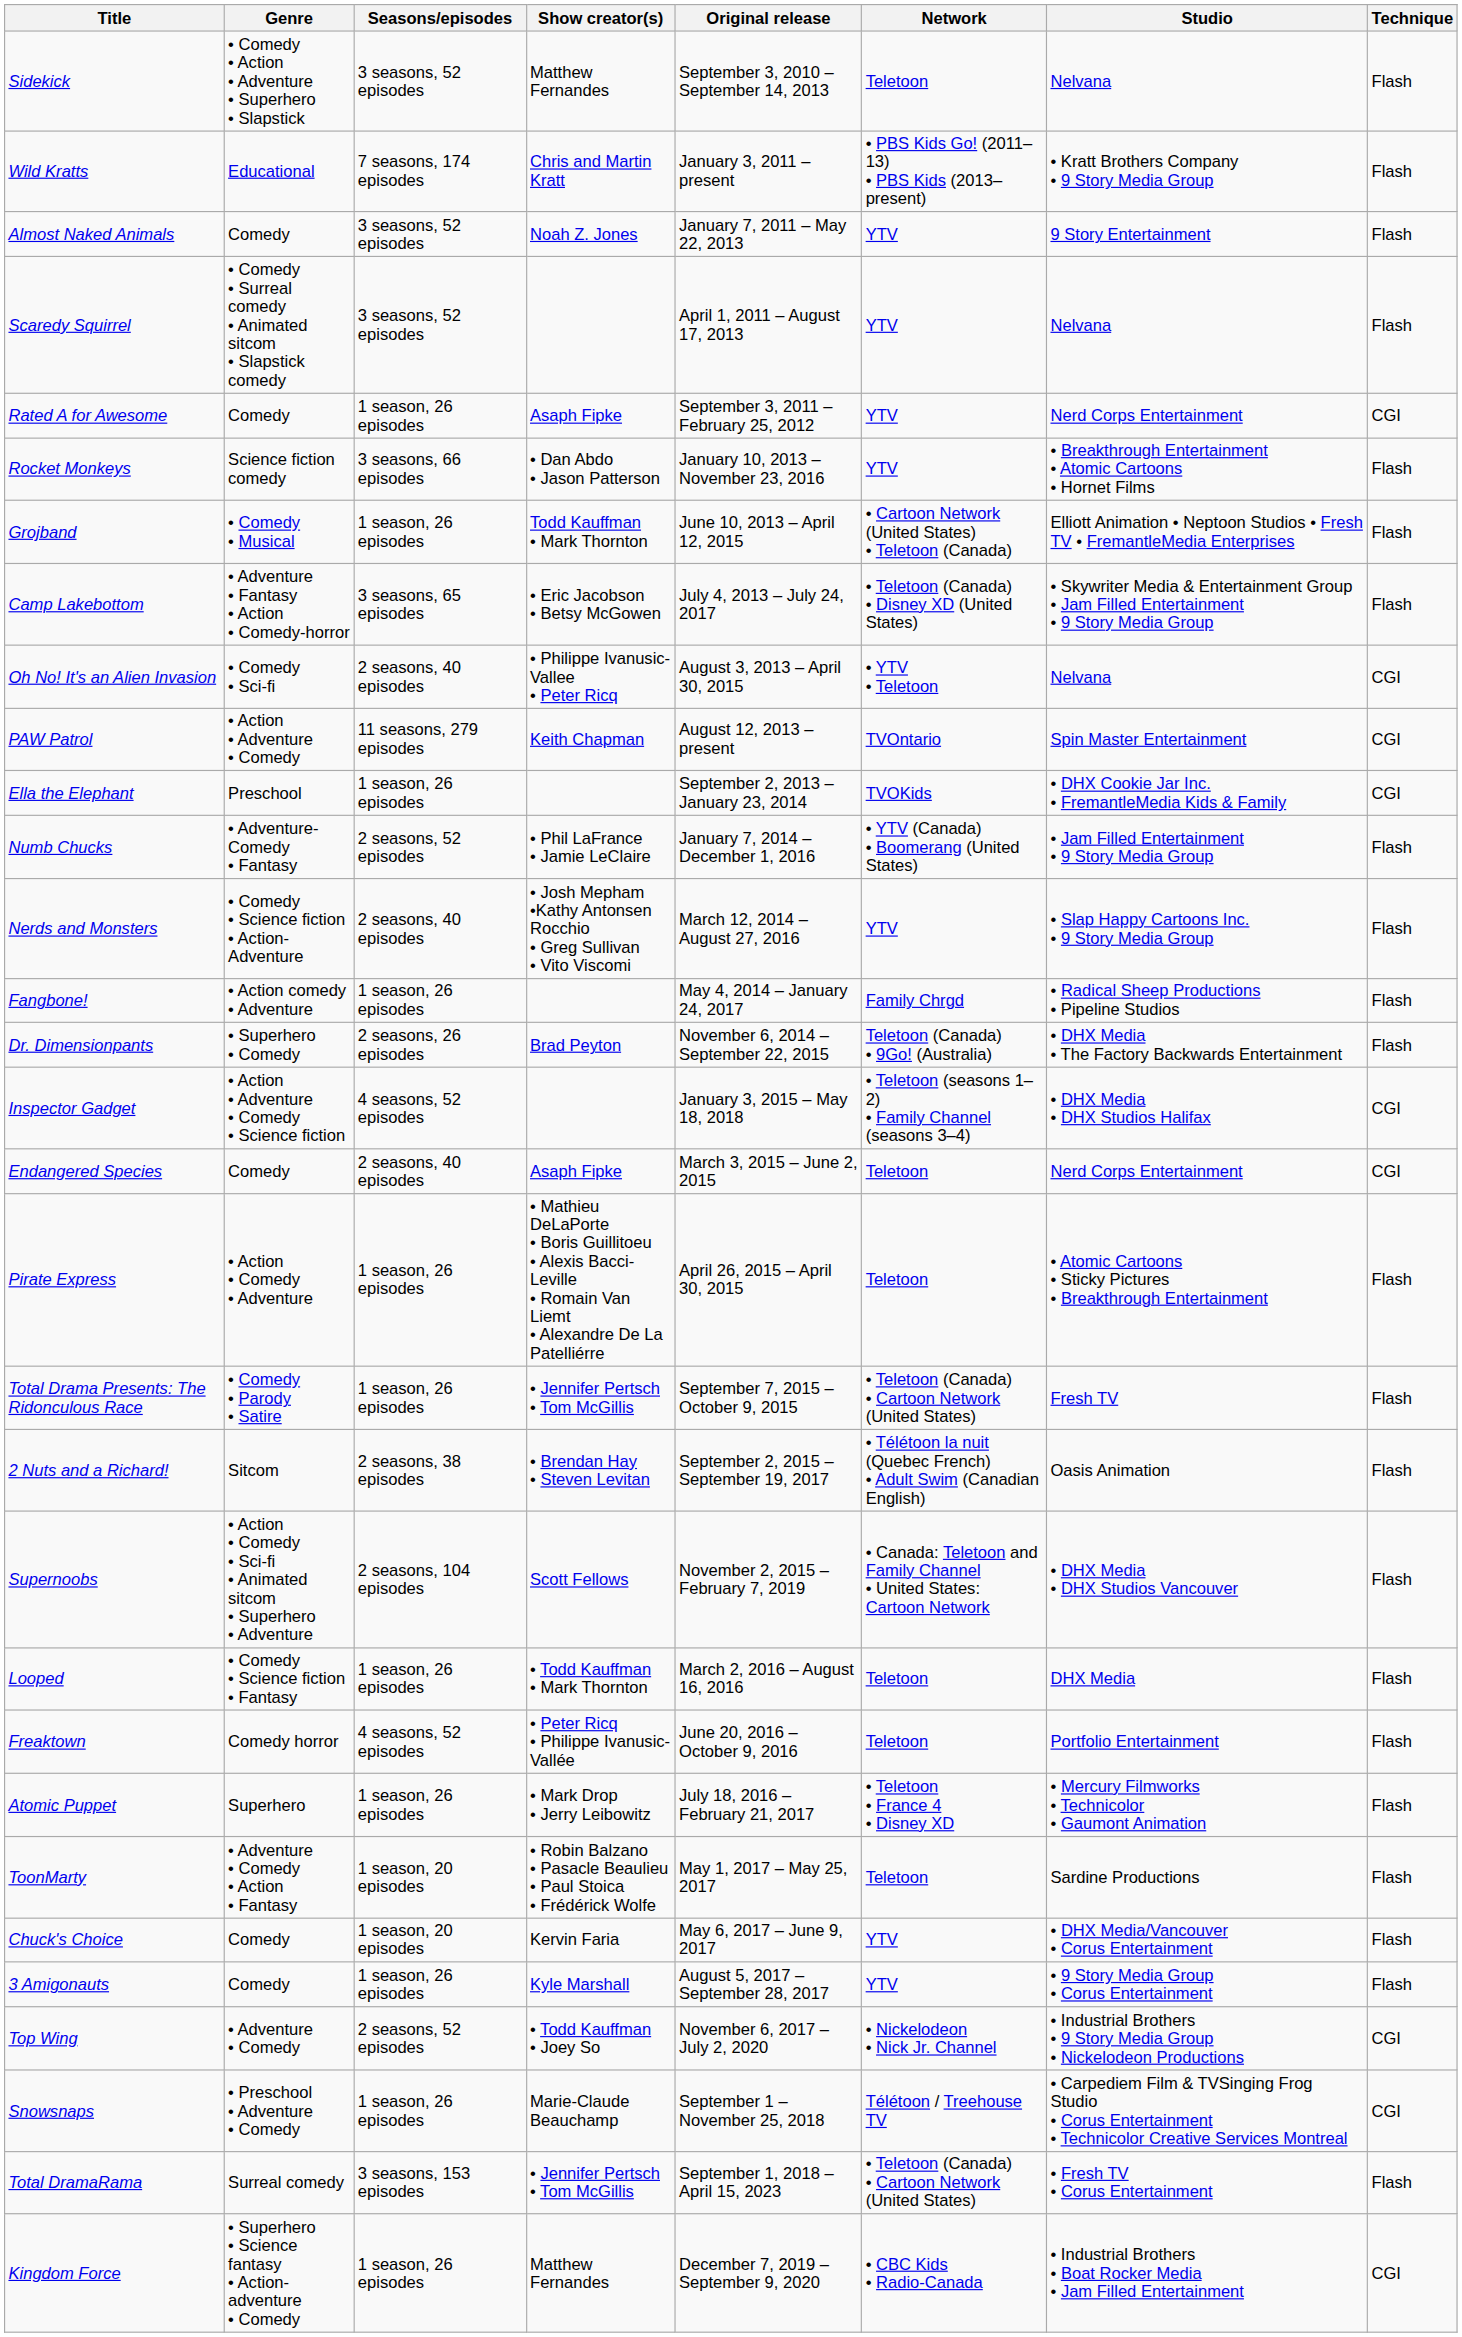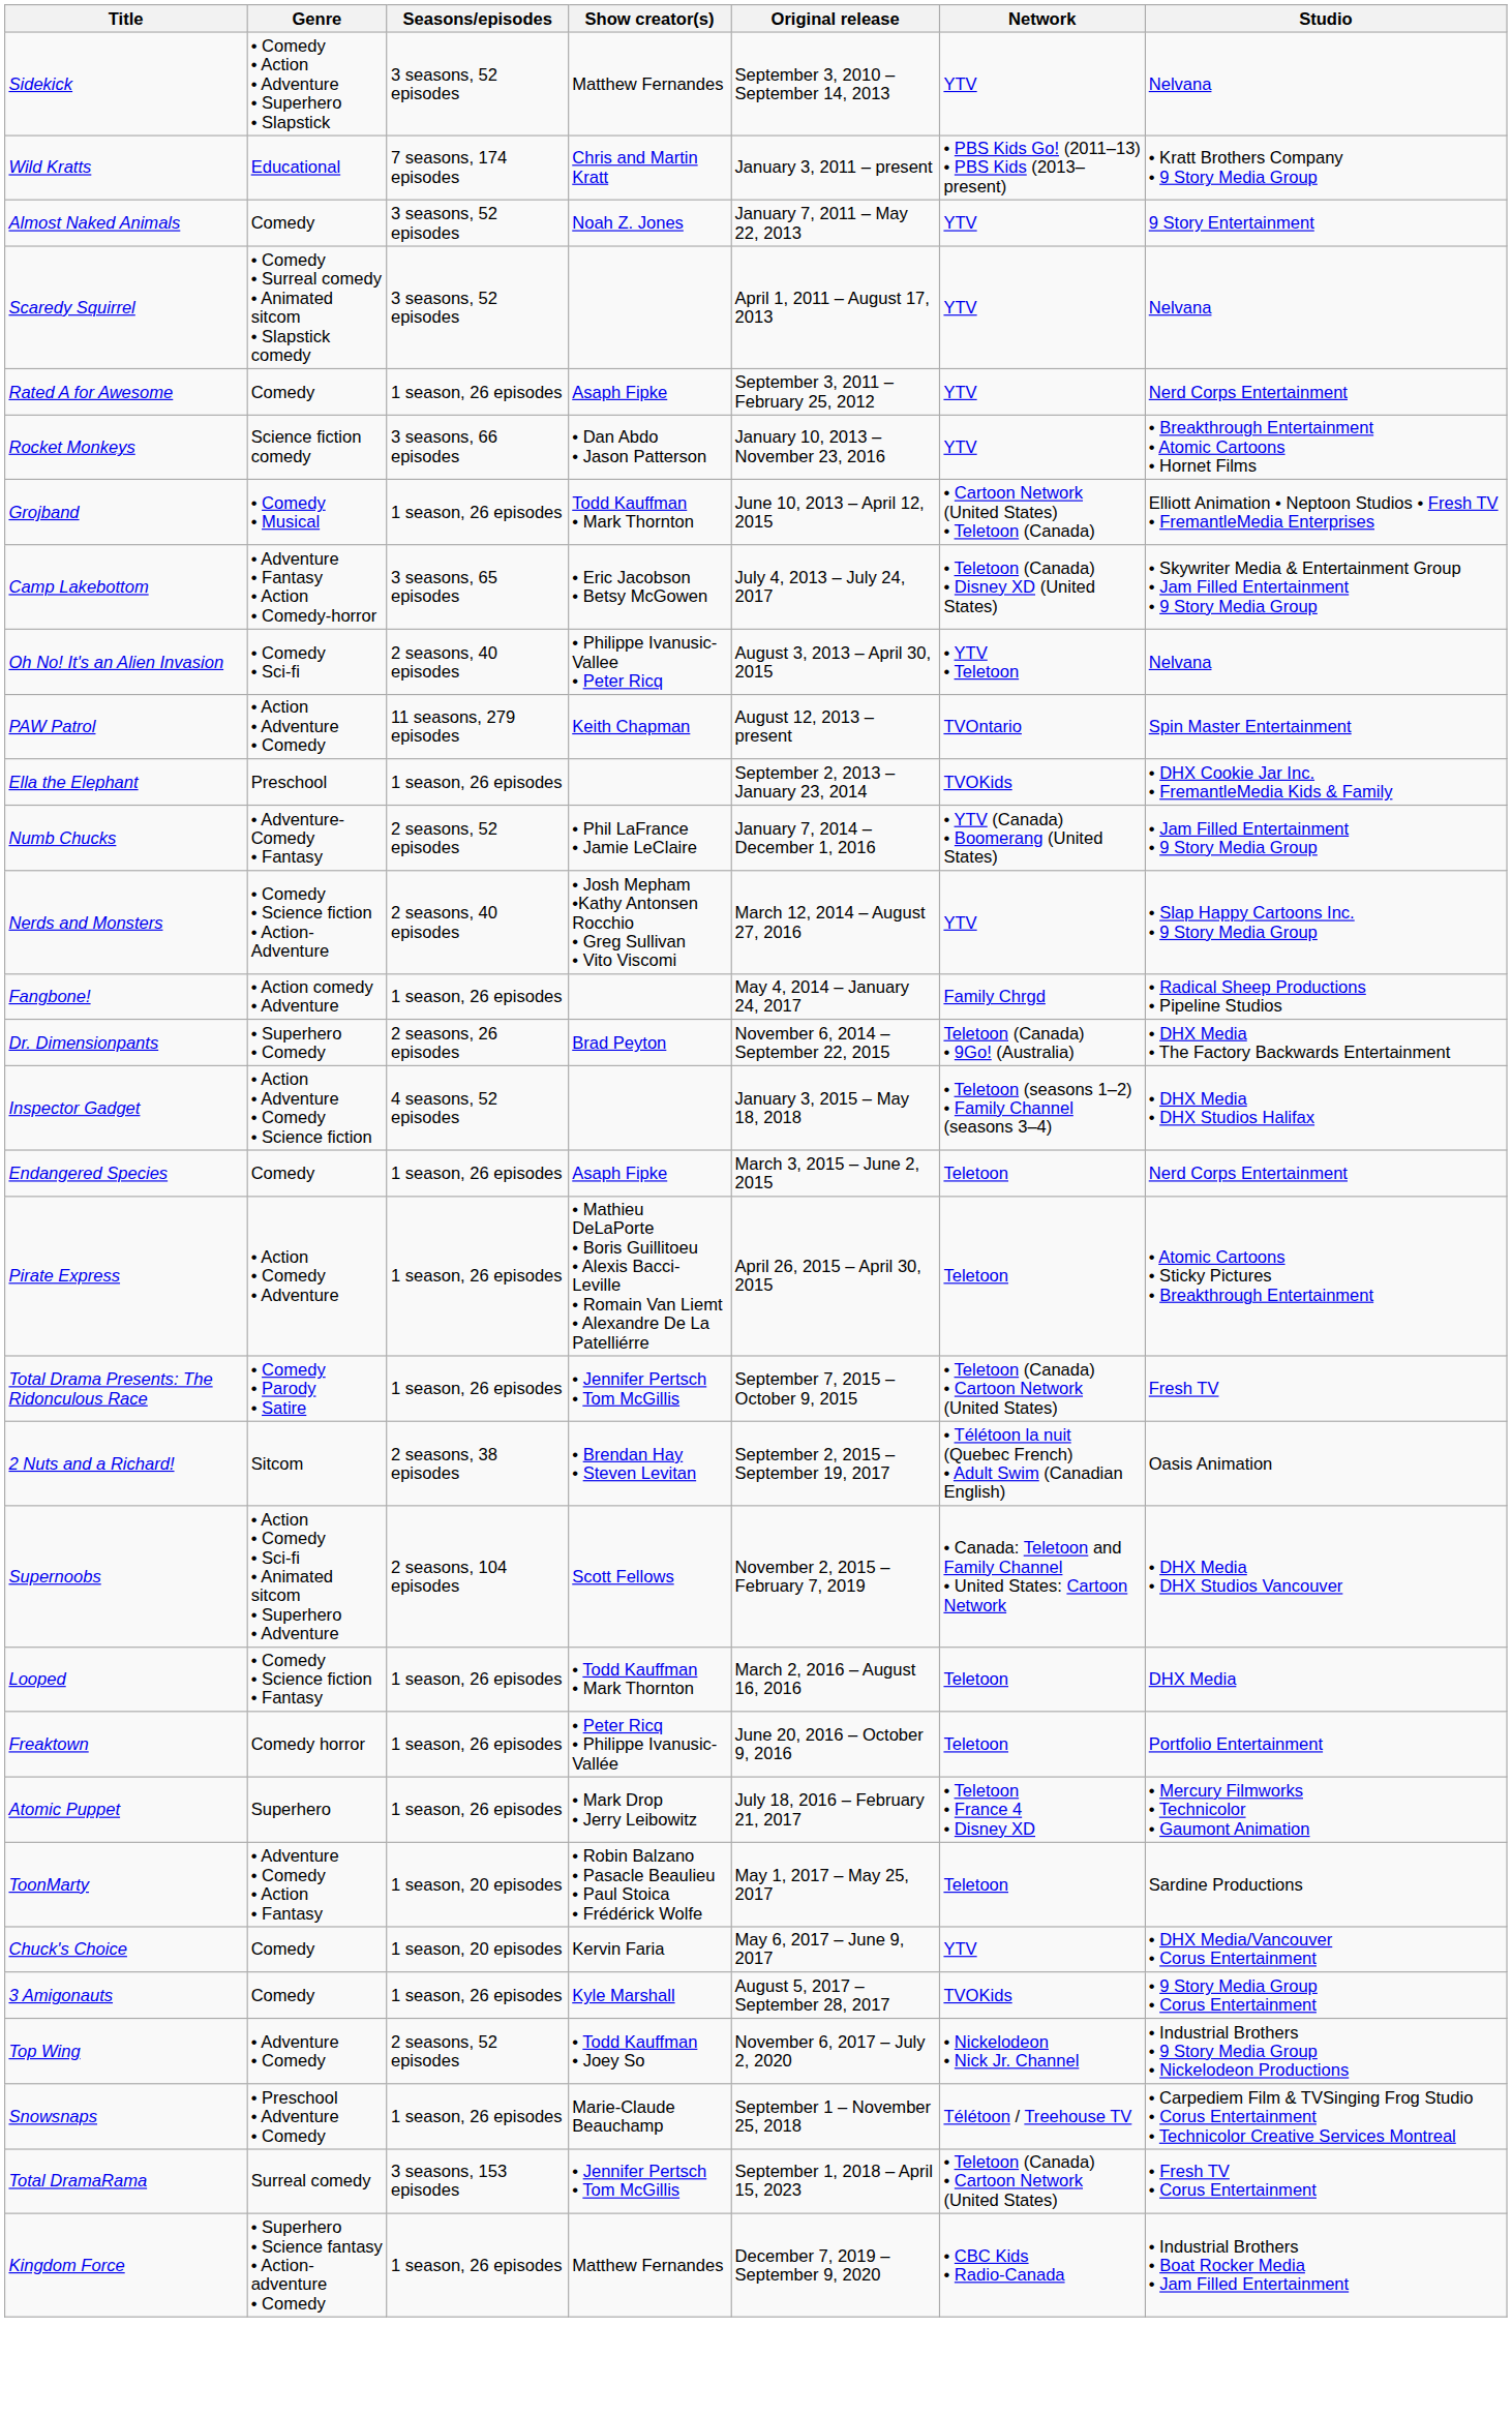- column: Technique | Flash | Flash | Flash | Flash | CGI | Flash | Flash | Flash | CGI | CGI | CGI | Flash | Flash | Flash | Flash | CGI | CGI | Flash | Flash | Flash | Flash | Flash | Flash | Flash | Flash | Flash | Flash | CGI | CGI | Flash | CGI
Sidekick | Network: Teletoon -> YTV
Endangered Species | Seasons/episodes: 2 seasons, 40 episodes -> 1 season, 26 episodes
Freaktown | Seasons/episodes: 4 seasons, 52 episodes -> 1 season, 26 episodes
3 Amigonauts | Network: YTV -> TVOKids
